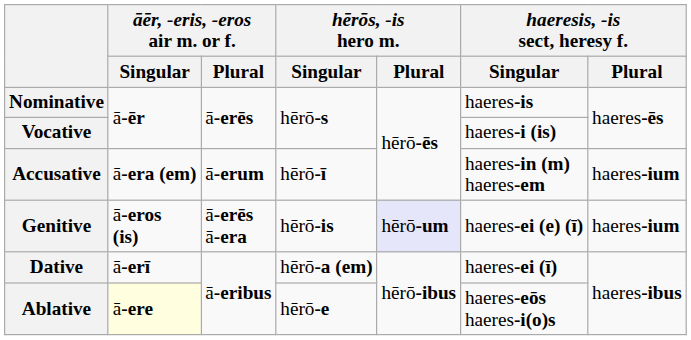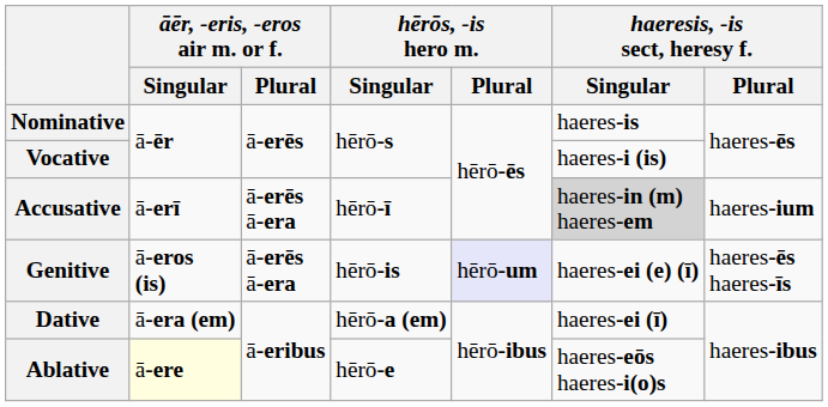Accusative | āēr, -eris, -eros air m. or f. / Singular: ā-era (em) -> ā-erī
Accusative | āēr, -eris, -eros air m. or f. / Plural: ā-erum -> ā-erēs ā-era
Accusative | haeresis, -is sect, heresy f. / Singular: no background -> lightgrey background
Genitive | haeresis, -is sect, heresy f. / Plural: haeres-ium -> haeres-ēs haeres-īs
Dative | āēr, -eris, -eros air m. or f. / Singular: ā-erī -> ā-era (em)
